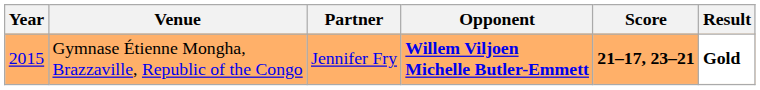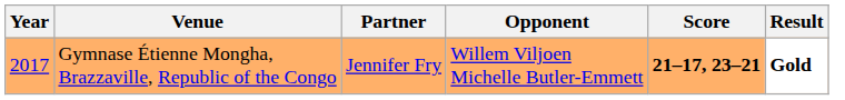Gymnase Étienne Mongha, Brazzaville, Republic of the Congo | Year: 2015 -> 2017
Gymnase Étienne Mongha, Brazzaville, Republic of the Congo | Opponent: bold -> normal
